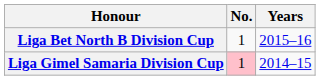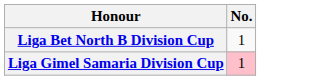- column: Years | 2015–16 | 2014–15
